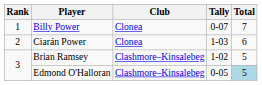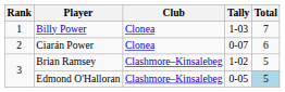Billy Power | Tally: 0-07 -> 1-03
Ciarán Power | Tally: 1-03 -> 0-07
